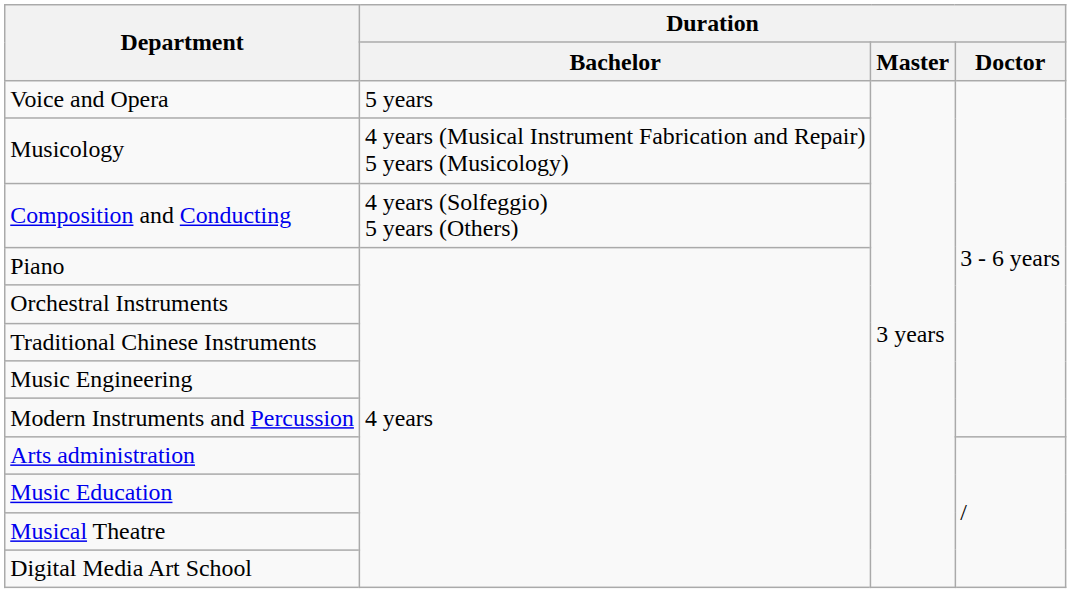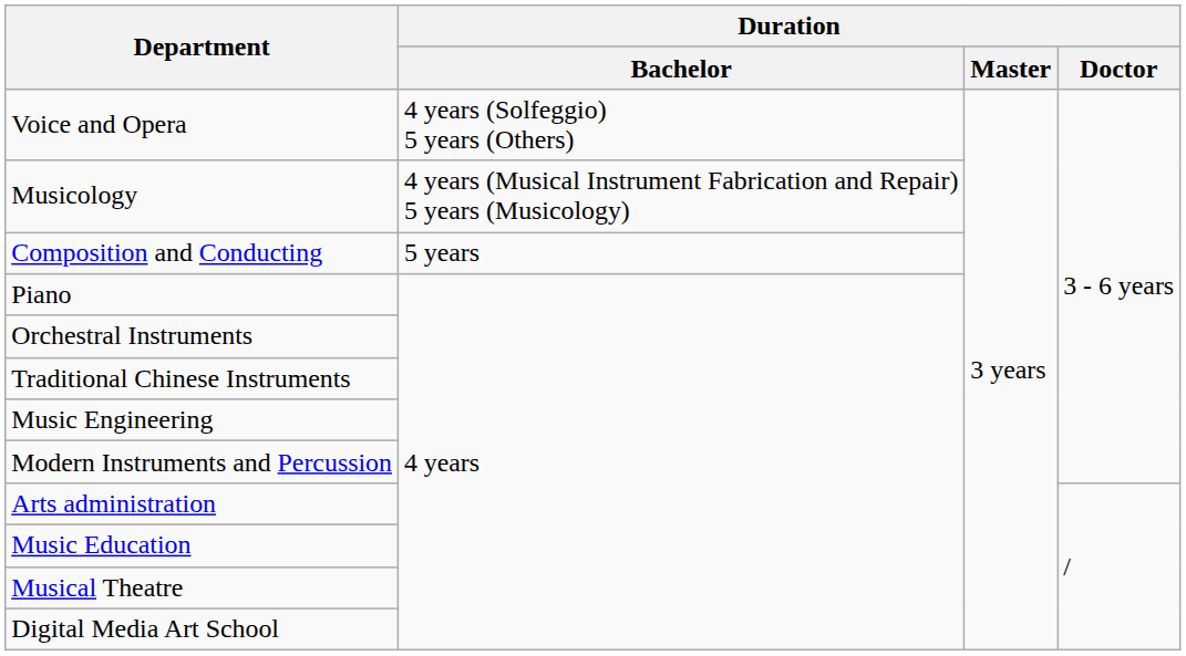Voice and Opera | Duration / Bachelor: 5 years -> 4 years (Solfeggio) 5 years (Others)
Composition and Conducting | Duration / Bachelor: 4 years (Solfeggio) 5 years (Others) -> 5 years
